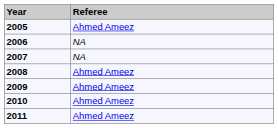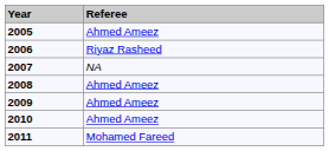2006 | Referee: NA -> Riyaz Rasheed
2011 | Referee: Ahmed Ameez -> Mohamed Fareed
